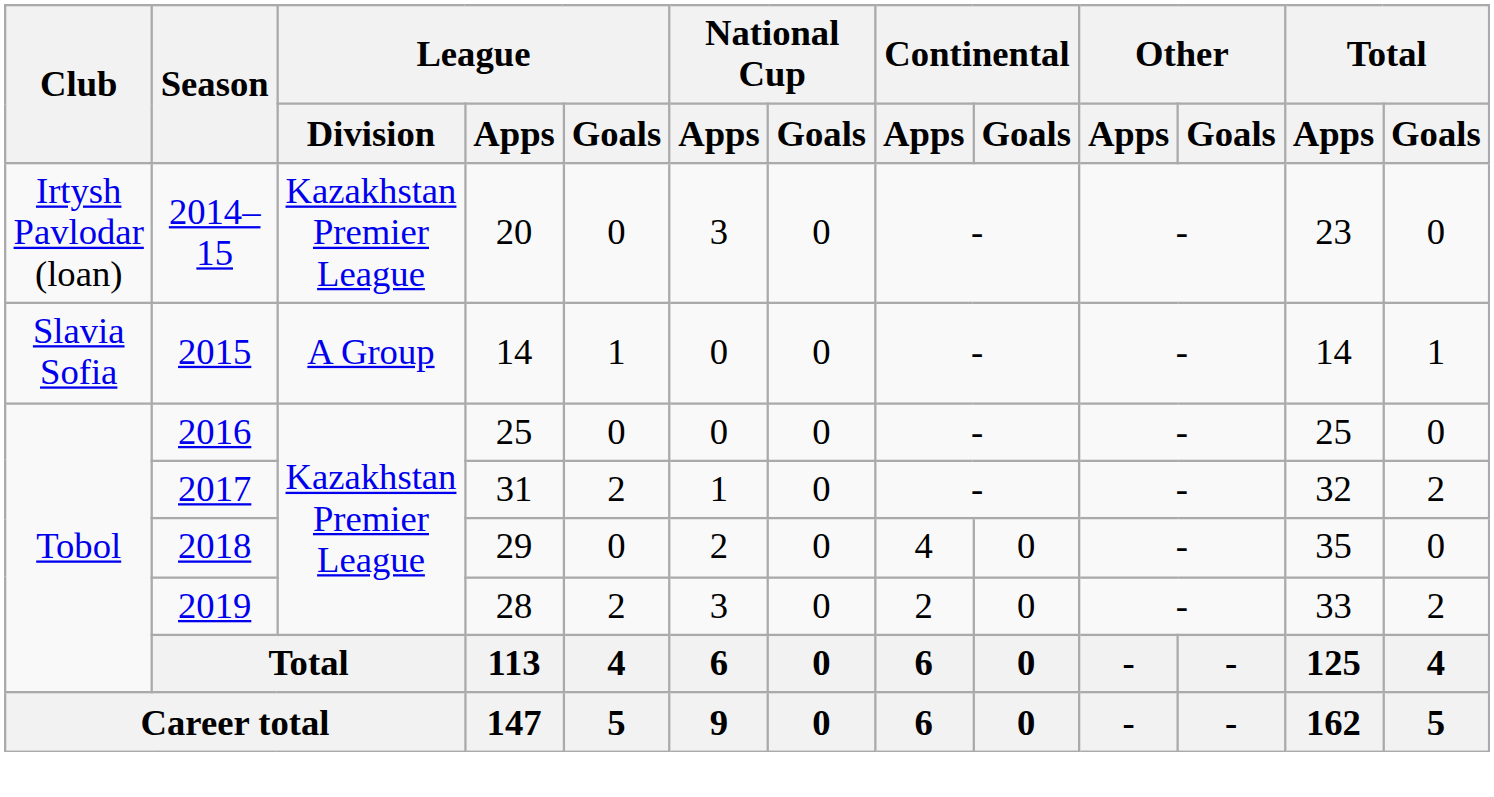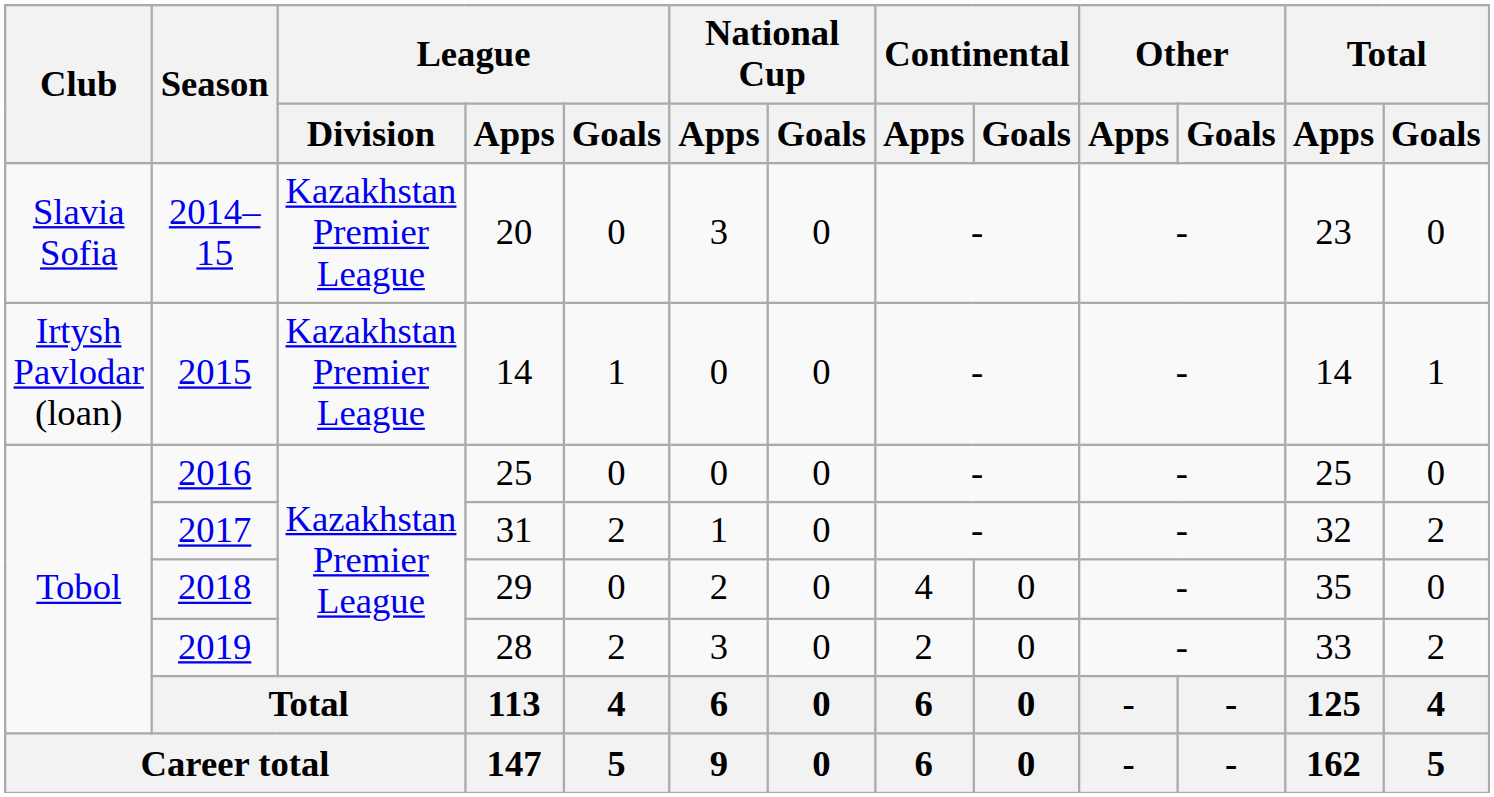2014–15 | Club: Irtysh Pavlodar (loan) -> Slavia Sofia
2015 | Club: Slavia Sofia -> Irtysh Pavlodar (loan)
2015 | League / Division: A Group -> Kazakhstan Premier League
